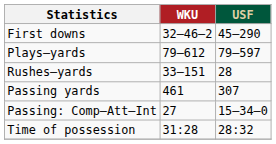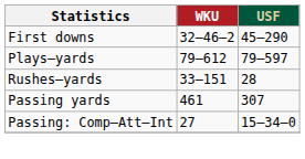- row: Time of possession | 31:28 | 28:32
